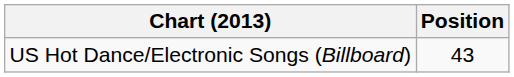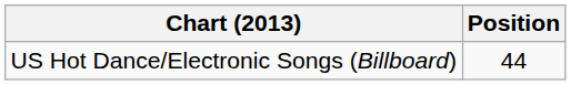US Hot Dance/Electronic Songs (Billboard) | Position: 43 -> 44
